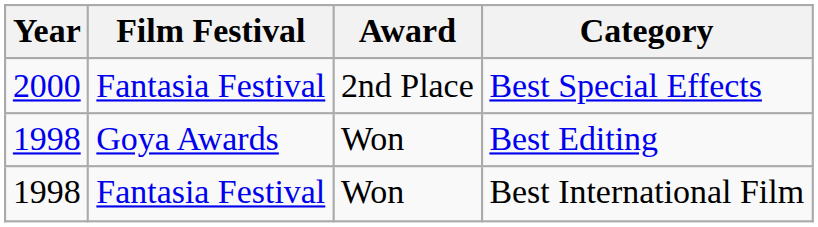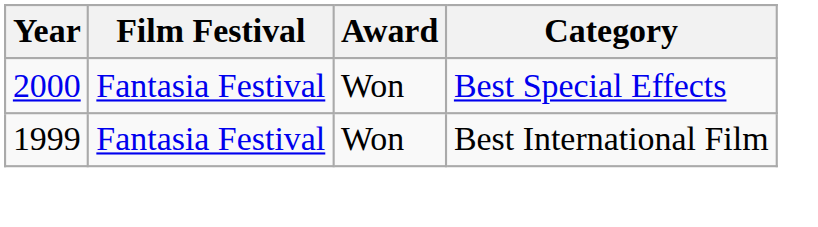Best Special Effects | Award: 2nd Place -> Won
- row: 1998 | Goya Awards | Won | Best Editing
Best International Film | Year: 1998 -> 1999
